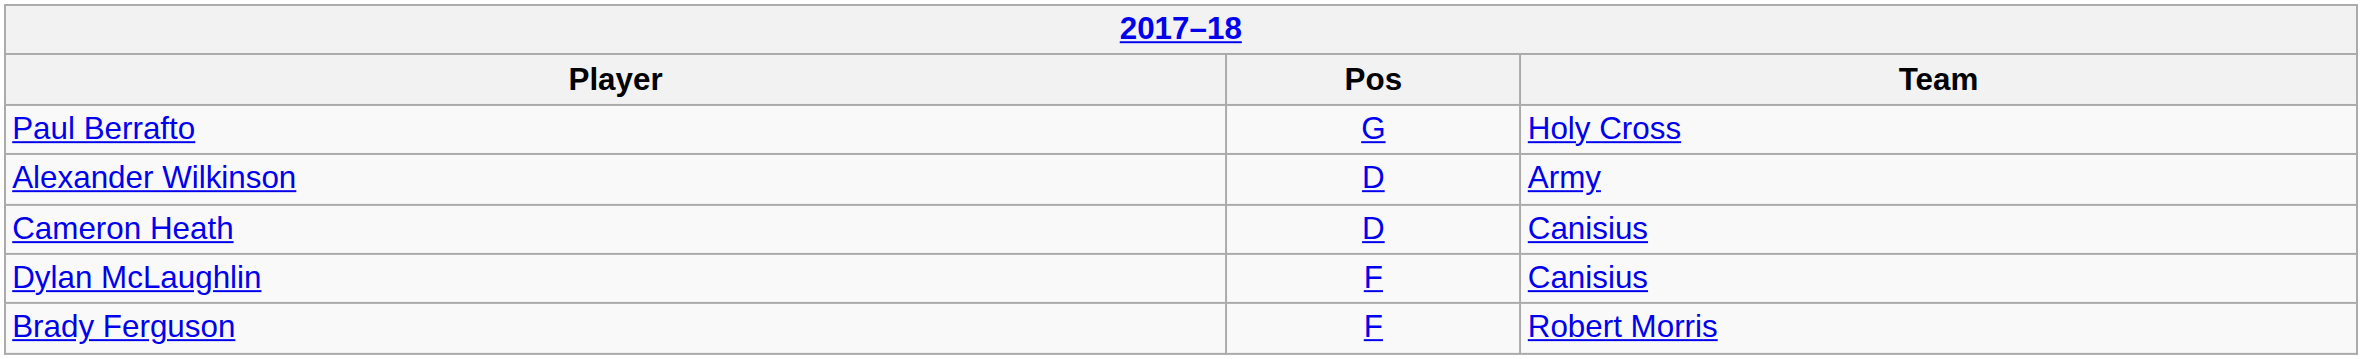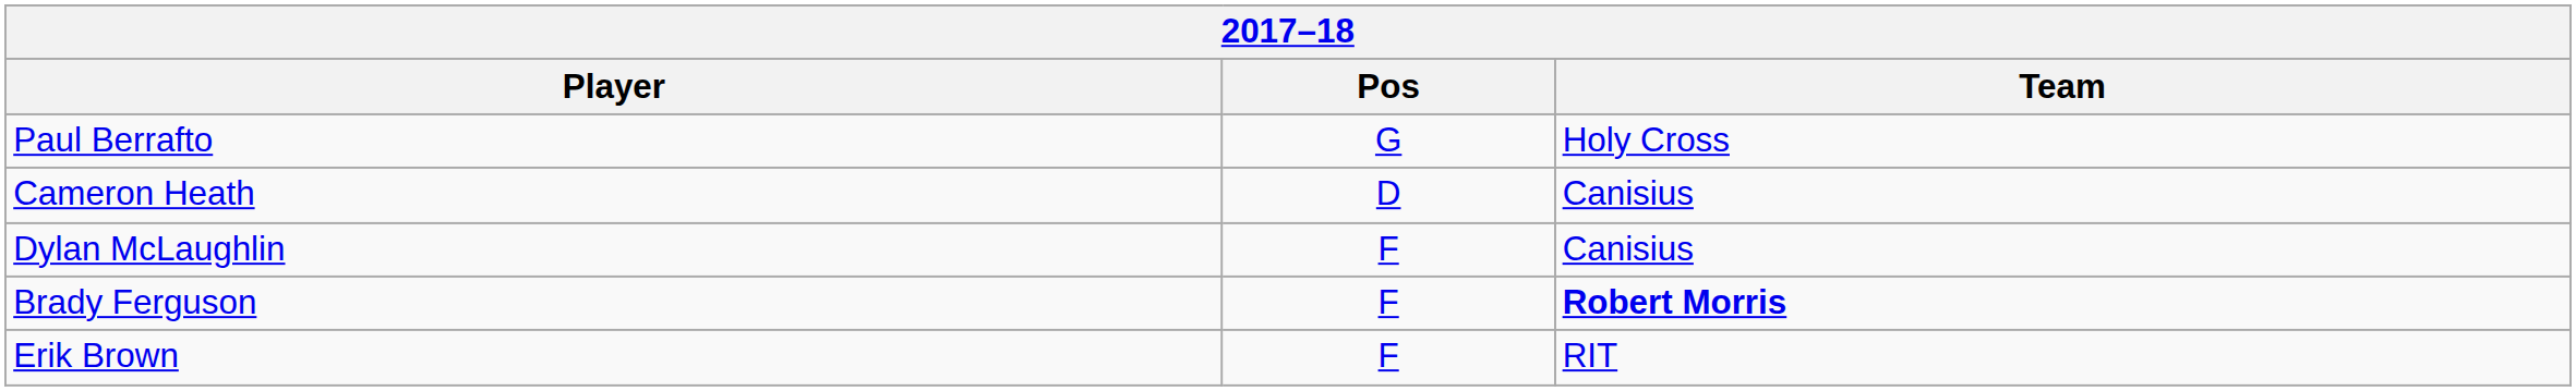- row: Alexander Wilkinson | D | Army
Brady Ferguson | Team: normal -> bold
+ row: Erik Brown | F | RIT
